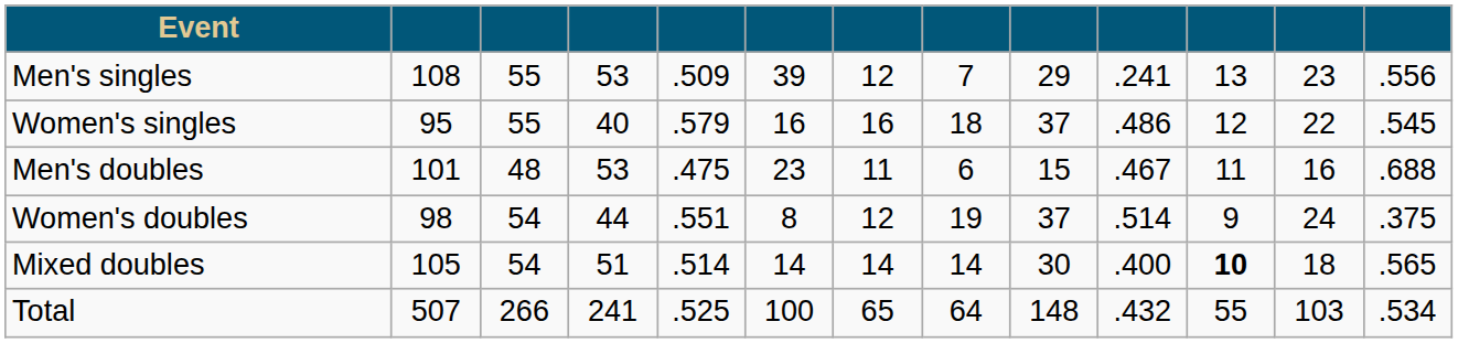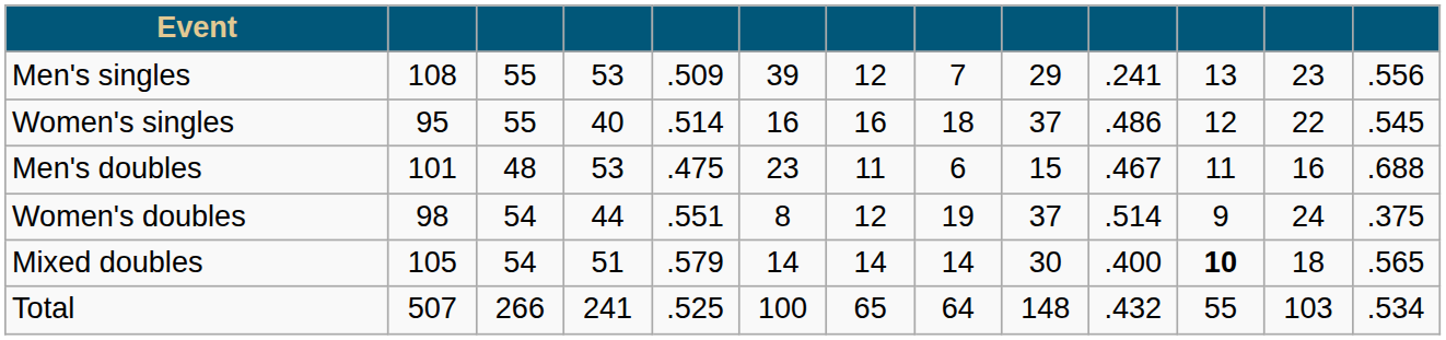Women's singles | column 5: .579 -> .514
Mixed doubles | column 5: .514 -> .579
